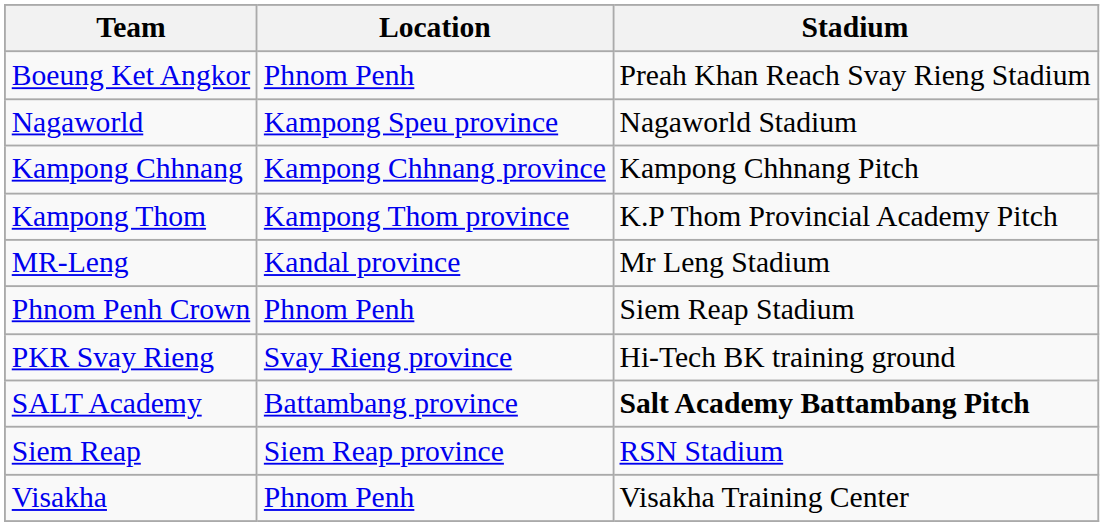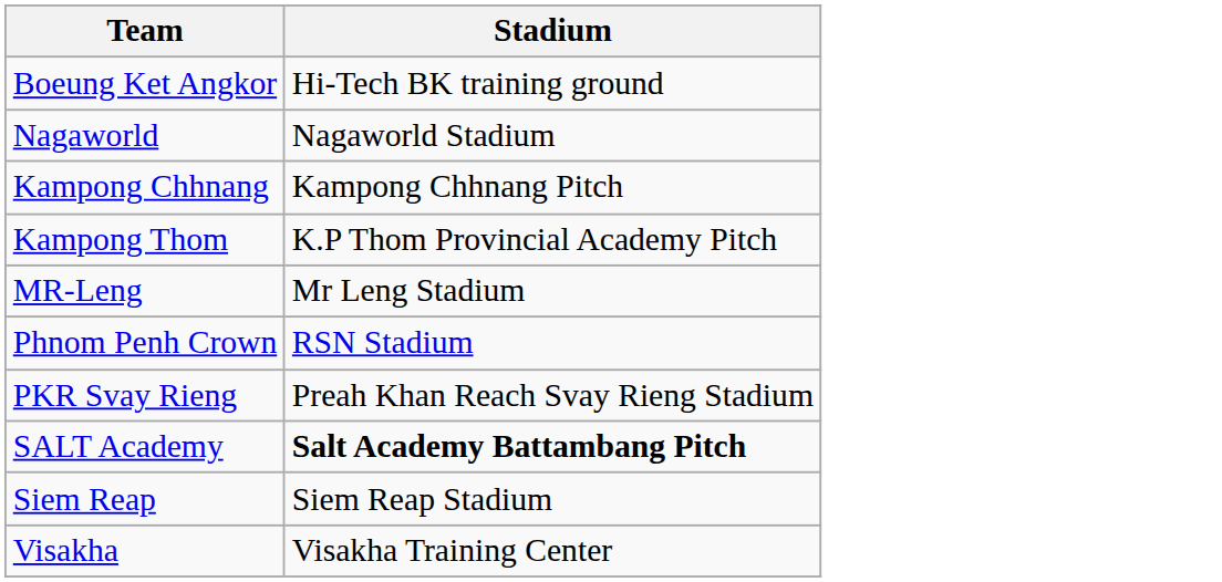- column: Location | Phnom Penh | Kampong Speu province | Kampong Chhnang province | Kampong Thom province | Kandal province | Phnom Penh | Svay Rieng province | Battambang province | Siem Reap province | Phnom Penh
Boeung Ket Angkor | Stadium: Preah Khan Reach Svay Rieng Stadium -> Hi-Tech BK training ground
Phnom Penh Crown | Stadium: Siem Reap Stadium -> RSN Stadium
PKR Svay Rieng | Stadium: Hi-Tech BK training ground -> Preah Khan Reach Svay Rieng Stadium
Siem Reap | Stadium: RSN Stadium -> Siem Reap Stadium
